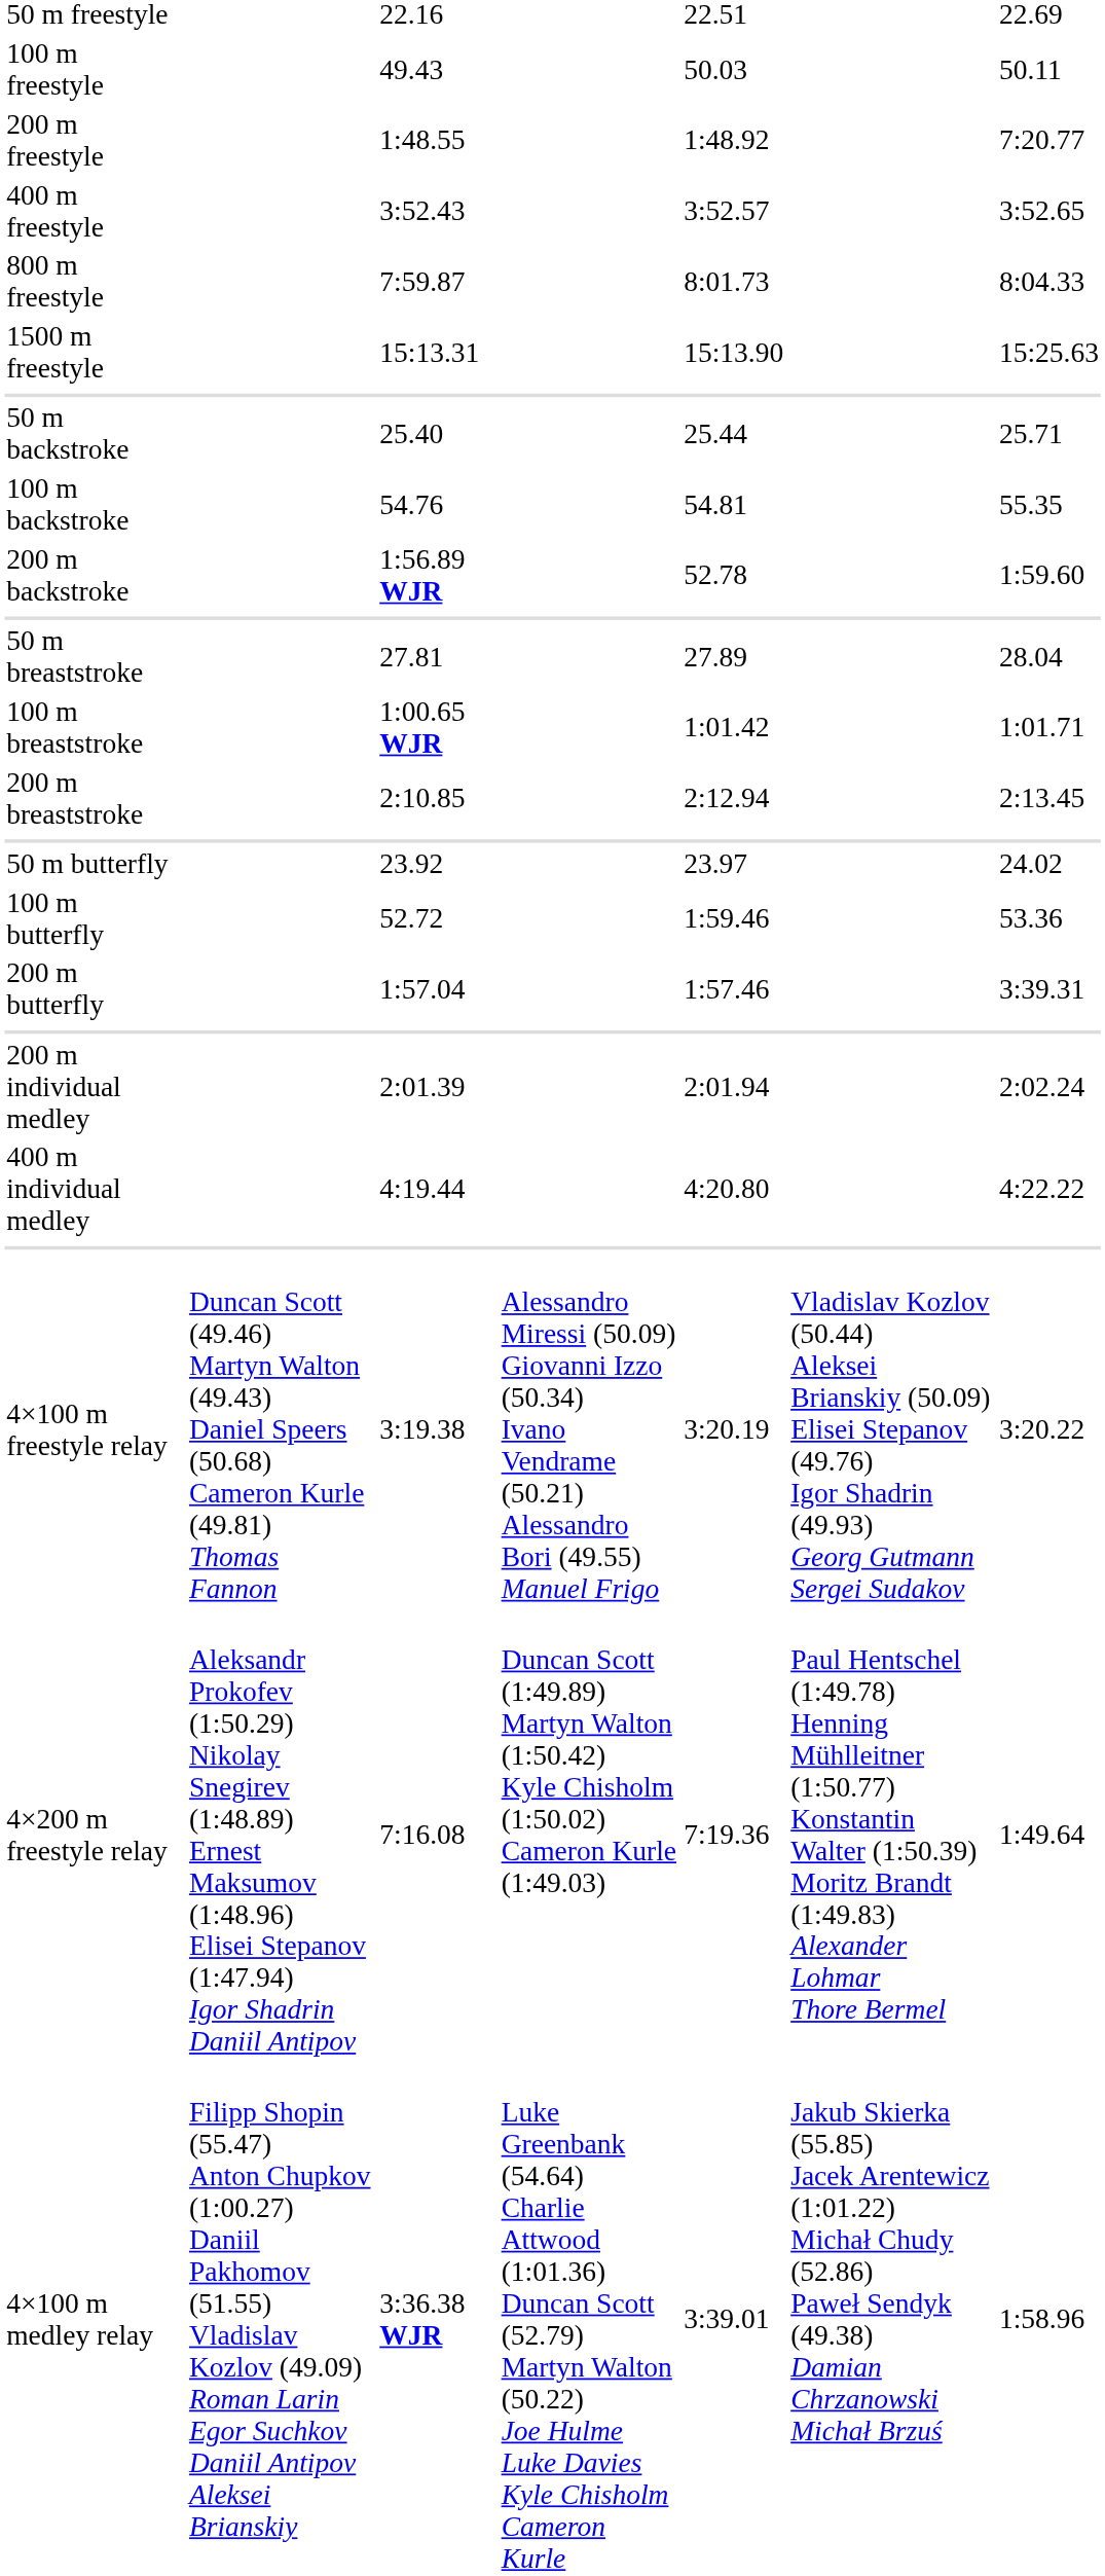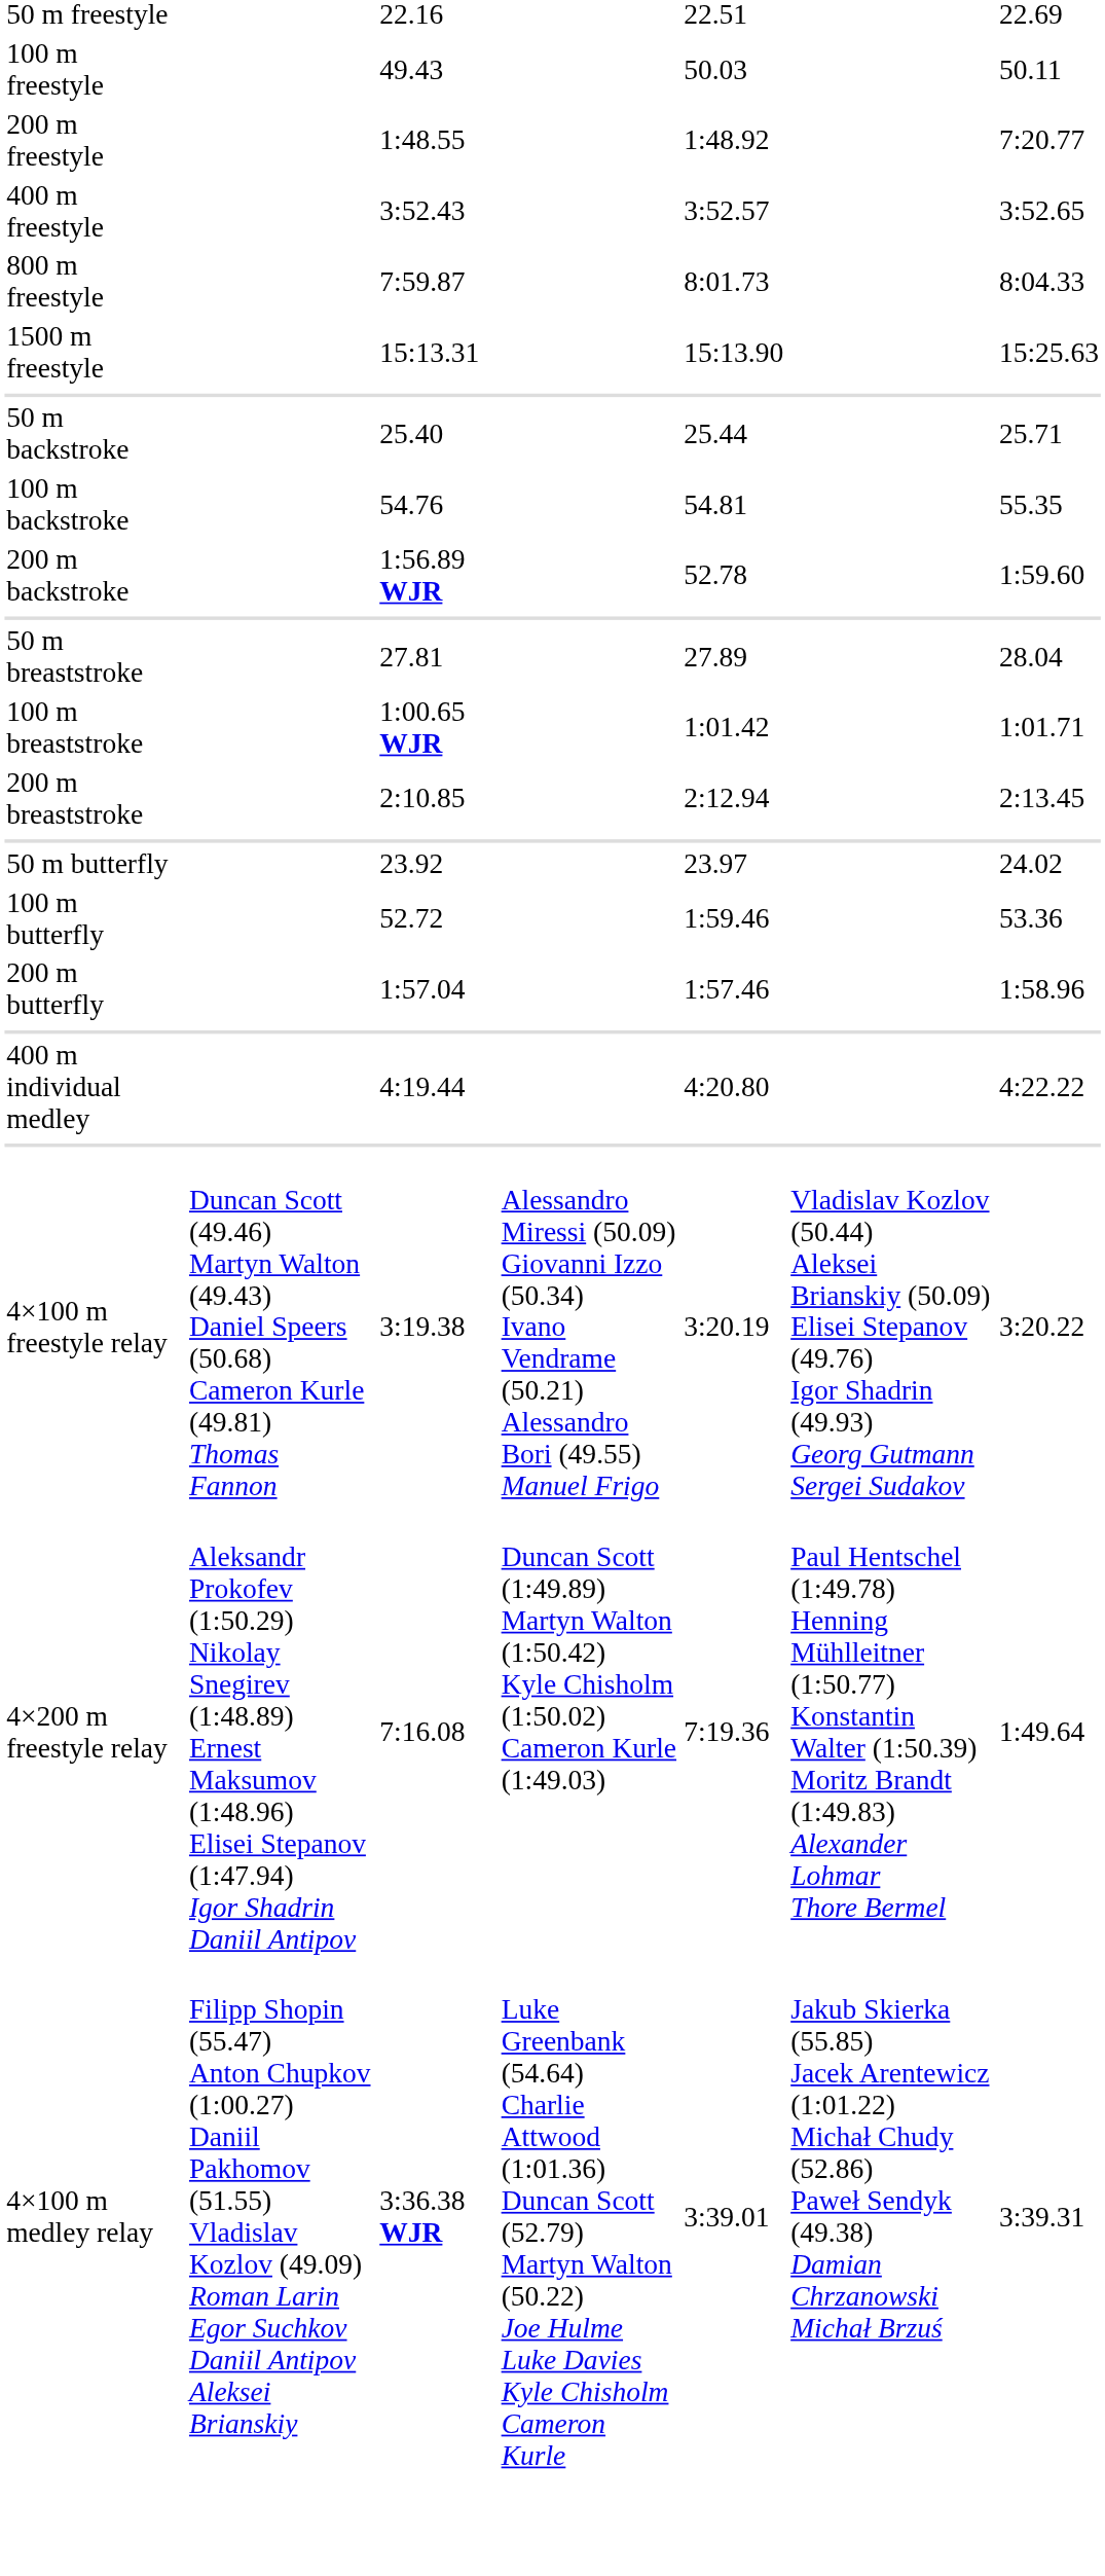200 m butterfly | column 7: 3:39.31 -> 1:58.96
- row: 200 m individual medley | 2:01.39 | 2:01.94 | 2:02.24
4×100 m medley relay | column 7: 1:58.96 -> 3:39.31
